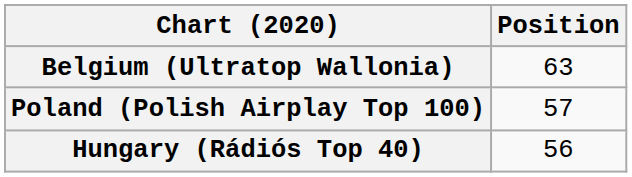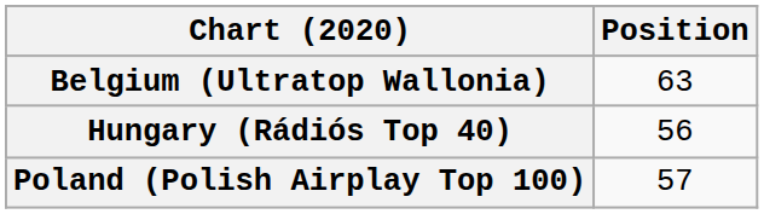rows swapped: Hungary (Rádiós Top 40) <-> Poland (Polish Airplay Top 100)
